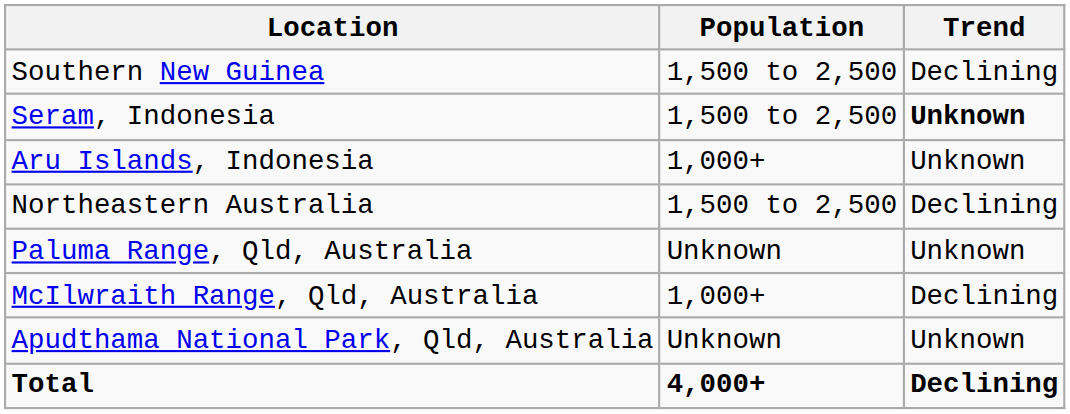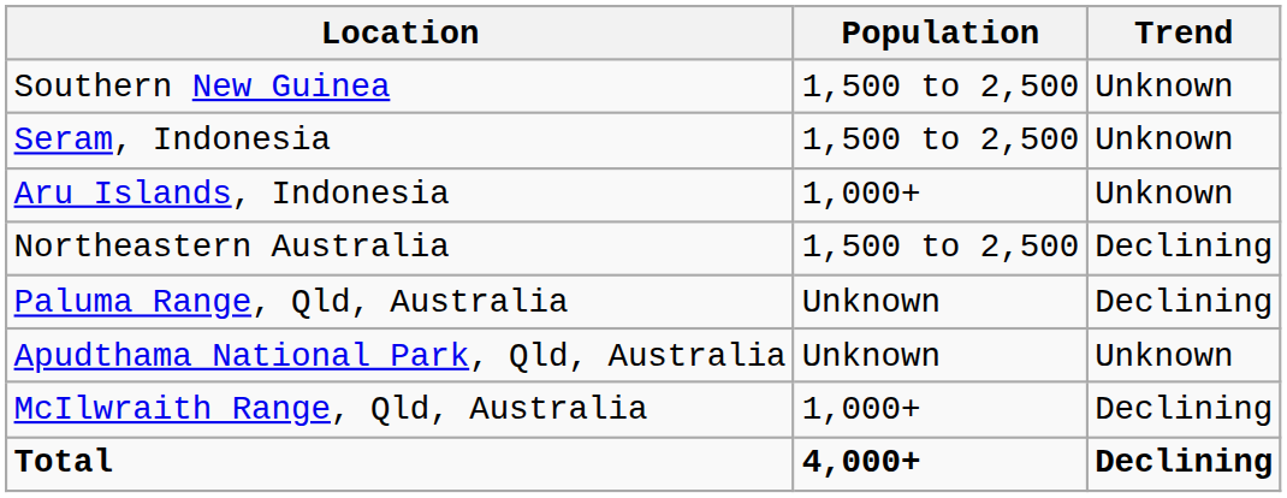Southern New Guinea | Trend: Declining -> Unknown
Seram, Indonesia | Trend: bold -> normal
Paluma Range, Qld, Australia | Trend: Unknown -> Declining
rows swapped: McIlwraith Range, Qld, Australia <-> Apudthama National Park, Qld, Australia
